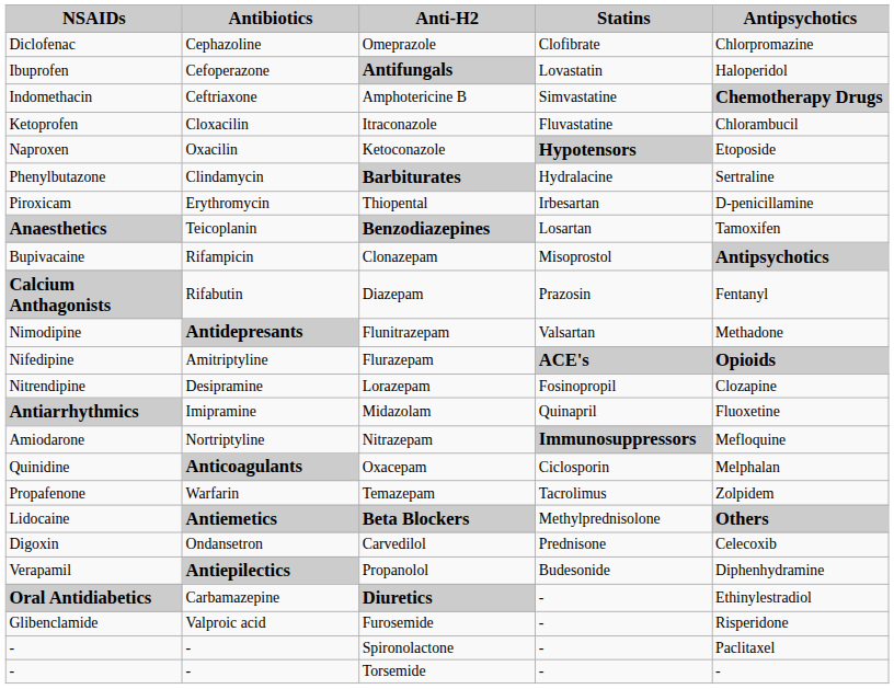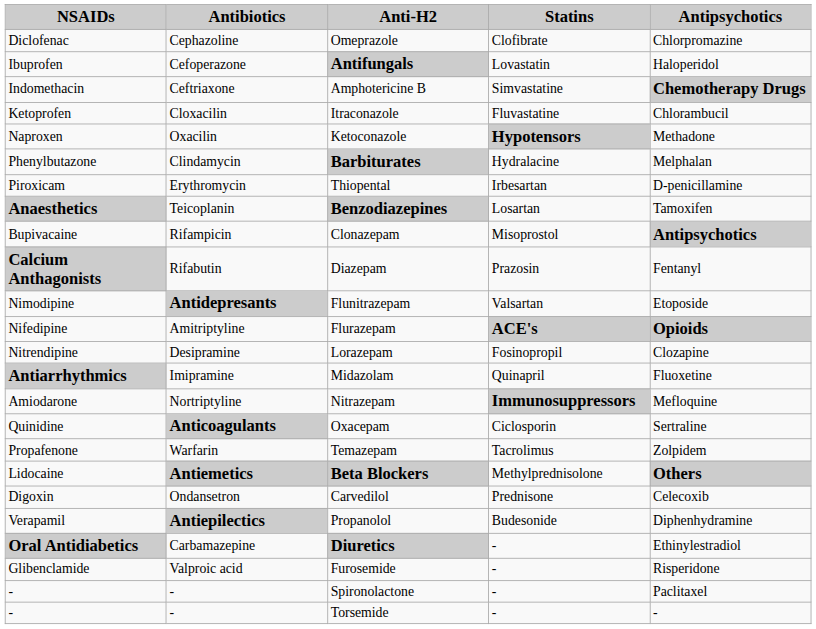Ketoconazole | Antipsychotics: Etoposide -> Methadone
Barbiturates | Antipsychotics: Sertraline -> Melphalan
Flunitrazepam | Antipsychotics: Methadone -> Etoposide
Oxacepam | Antipsychotics: Melphalan -> Sertraline
